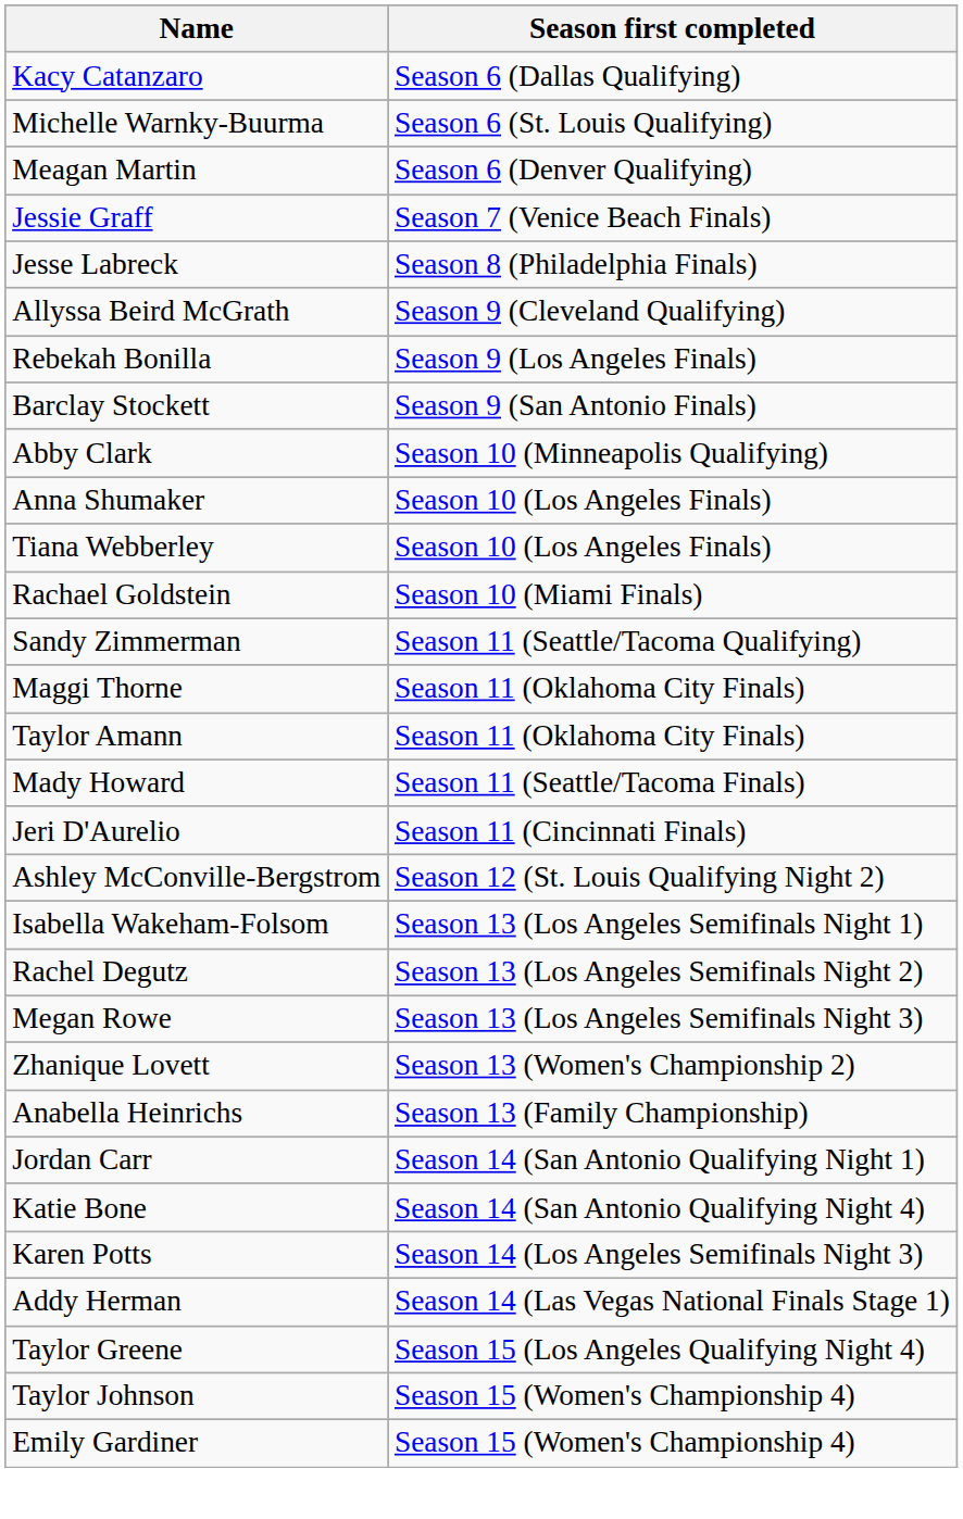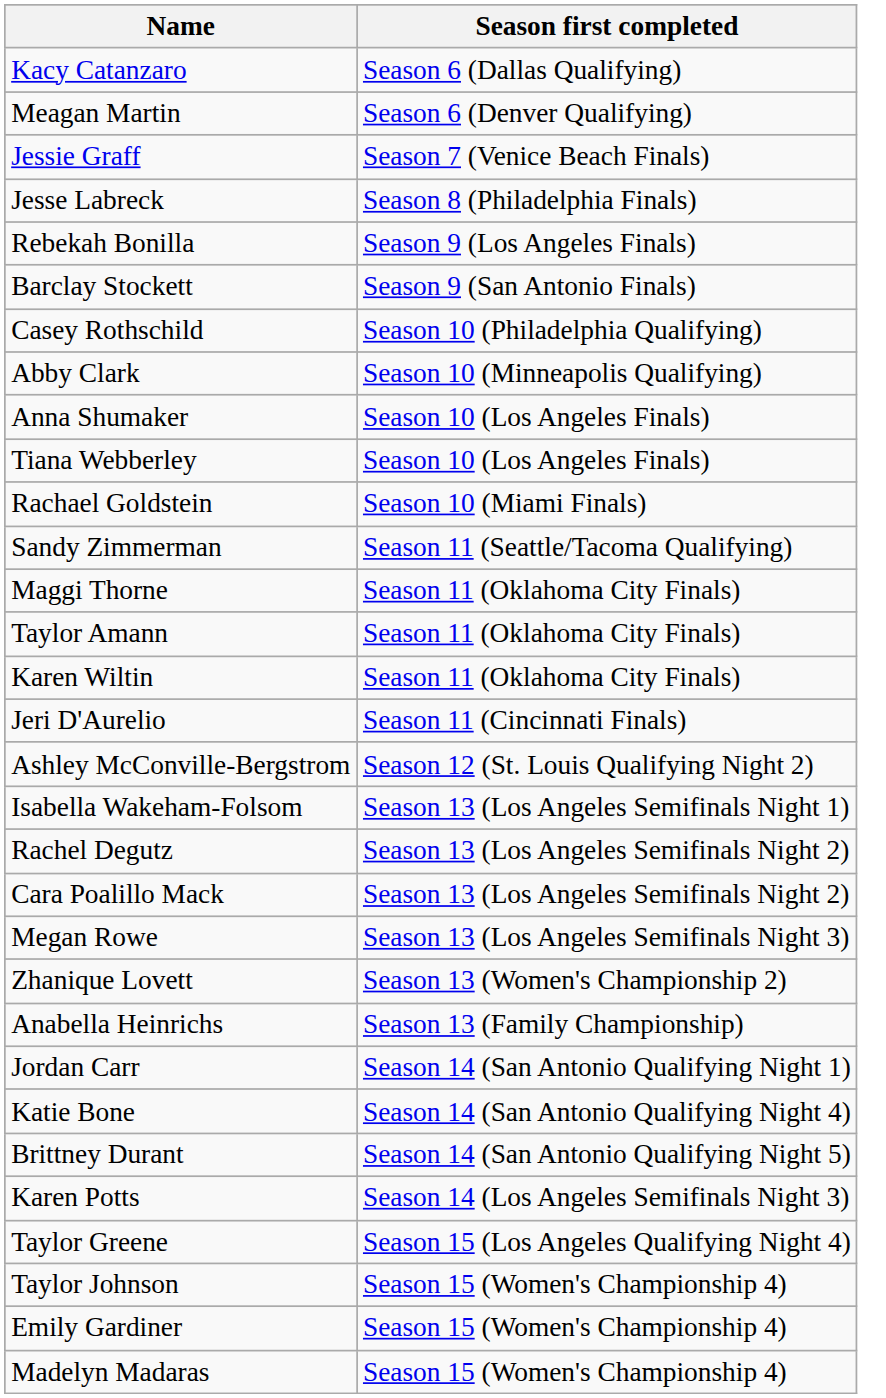- row: Michelle Warnky-Buurma | Season 6 (St. Louis Qualifying)
- row: Allyssa Beird McGrath | Season 9 (Cleveland Qualifying)
+ row: Casey Rothschild | Season 10 (Philadelphia Qualifying)
+ row: Karen Wiltin | Season 11 (Oklahoma City Finals)
- row: Mady Howard | Season 11 (Seattle/Tacoma Finals)
+ row: Cara Poalillo Mack | Season 13 (Los Angeles Semifinals Night 2)
+ row: Brittney Durant | Season 14 (San Antonio Qualifying Night 5)
- row: Addy Herman | Season 14 (Las Vegas National Finals Stage 1)
+ row: Madelyn Madaras | Season 15 (Women's Championship 4)
